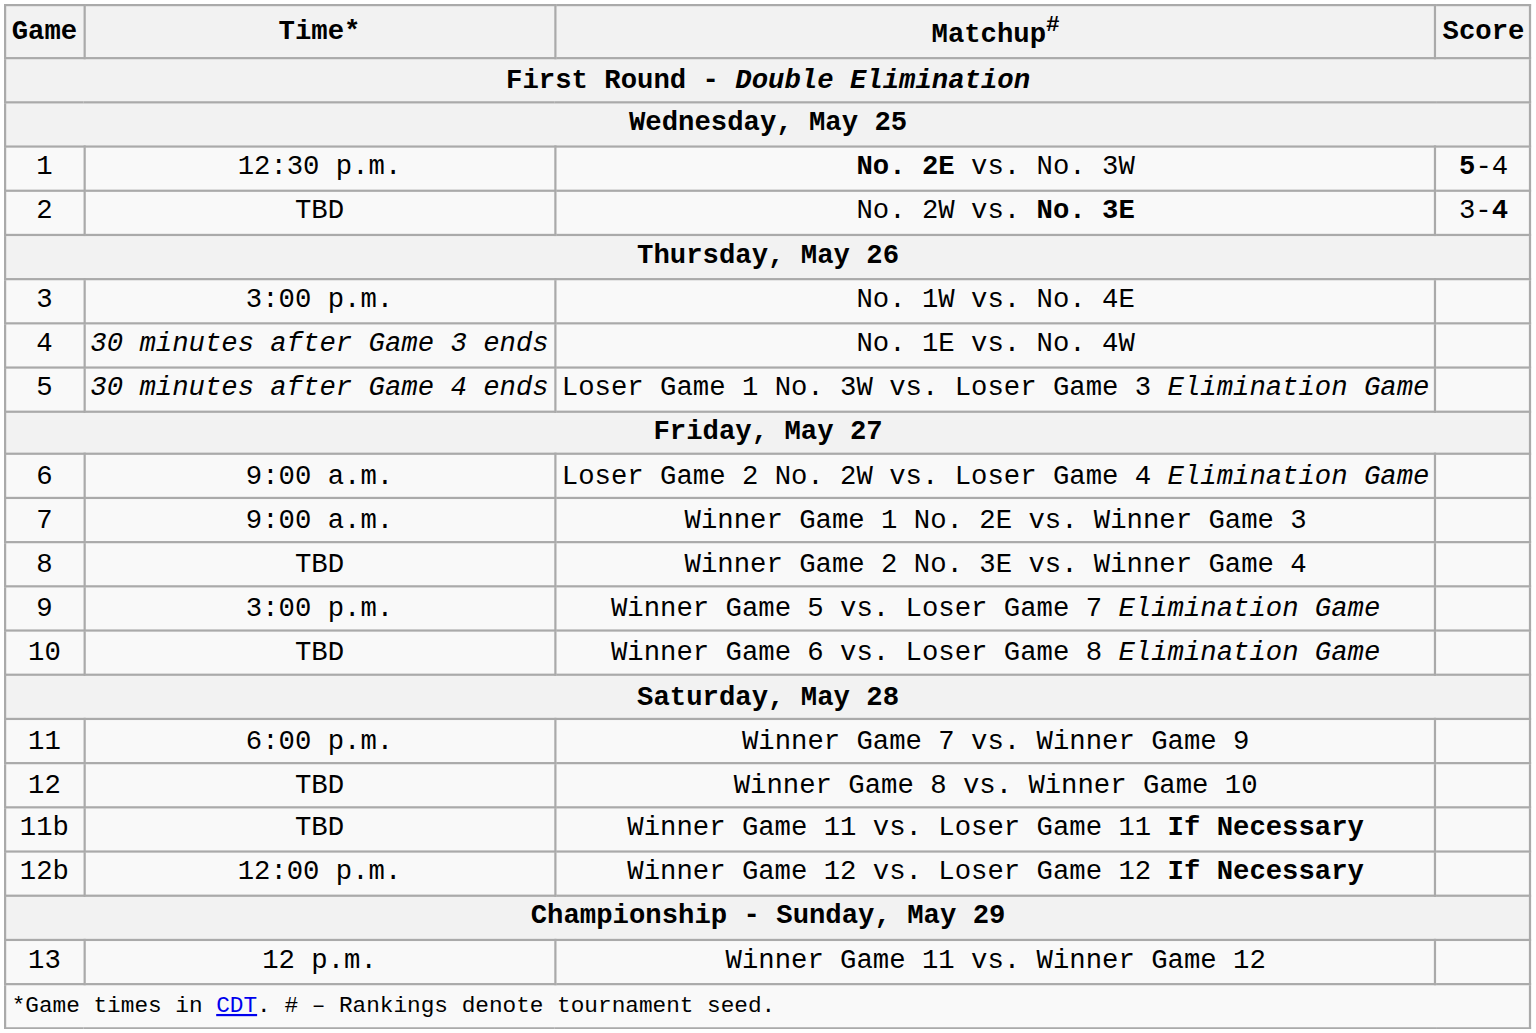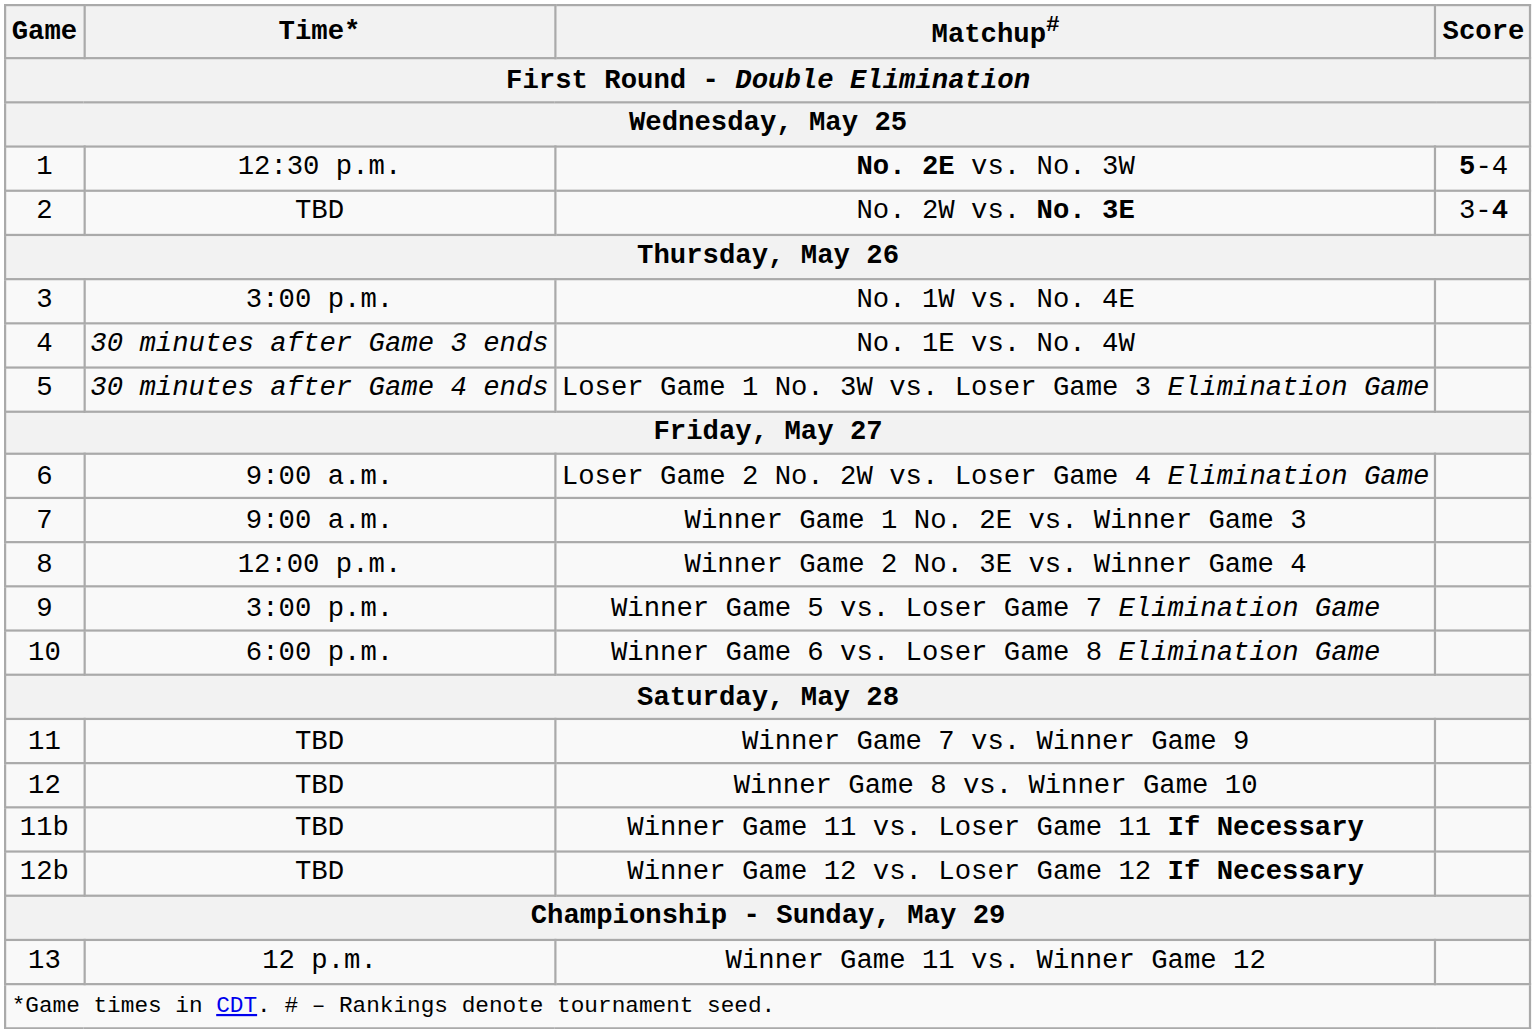Winner Game 2 No. 3E vs. Winner Game 4 | Time*: TBD -> 12:00 p.m.
Winner Game 6 vs. Loser Game 8 Elimination Game | Time*: TBD -> 6:00 p.m.
Winner Game 7 vs. Winner Game 9 | Time*: 6:00 p.m. -> TBD
Winner Game 12 vs. Loser Game 12 If Necessary | Time*: 12:00 p.m. -> TBD
